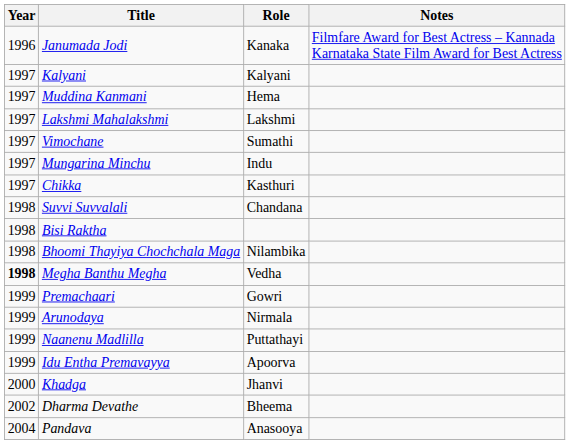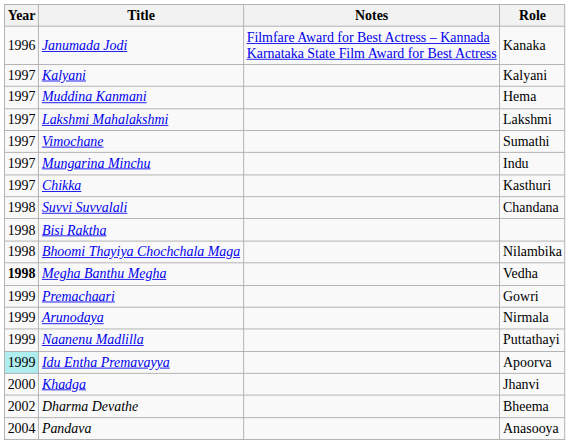columns swapped: Role <-> Notes
Idu Entha Premavayya | Year: no background -> paleturquoise background
